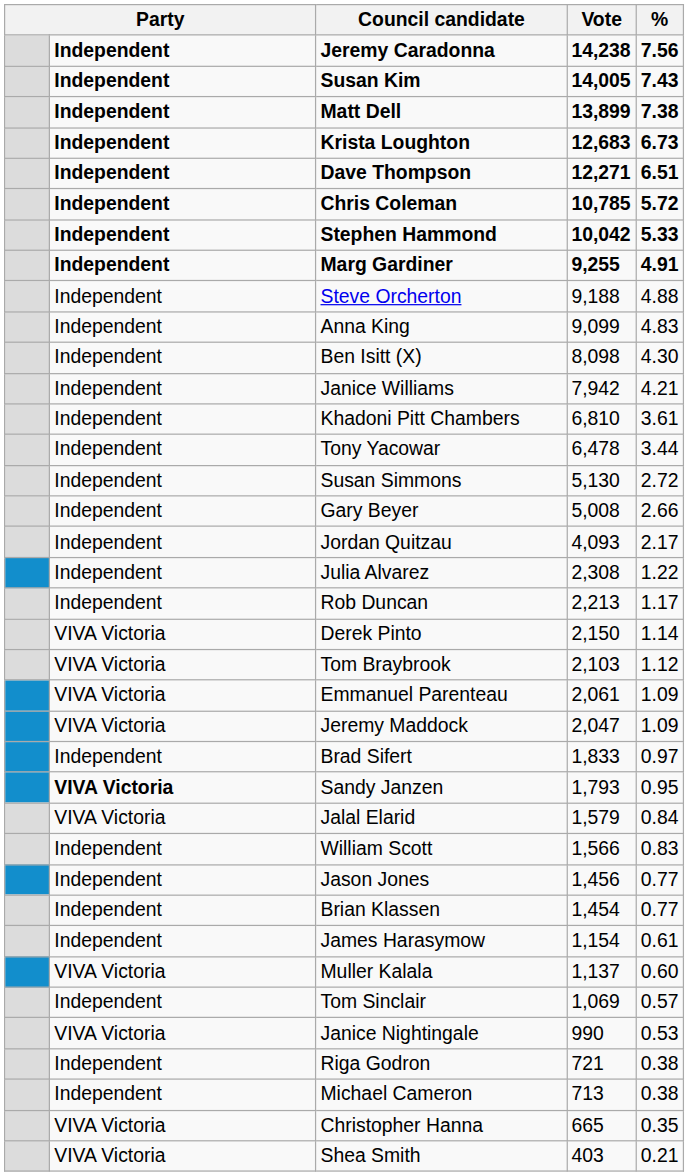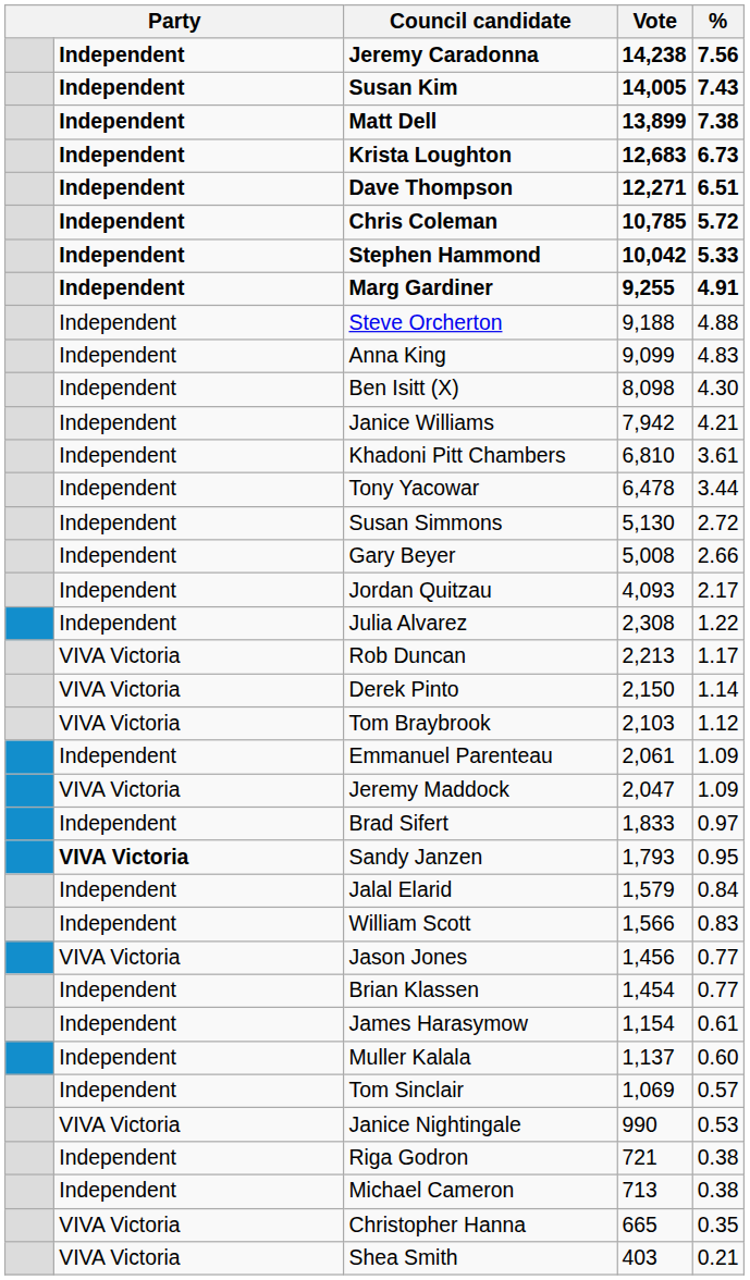Rob Duncan | column 2: Independent -> VIVA Victoria
Emmanuel Parenteau | column 2: VIVA Victoria -> Independent
Jalal Elarid | column 2: VIVA Victoria -> Independent
Jason Jones | column 2: Independent -> VIVA Victoria
Muller Kalala | column 2: VIVA Victoria -> Independent
